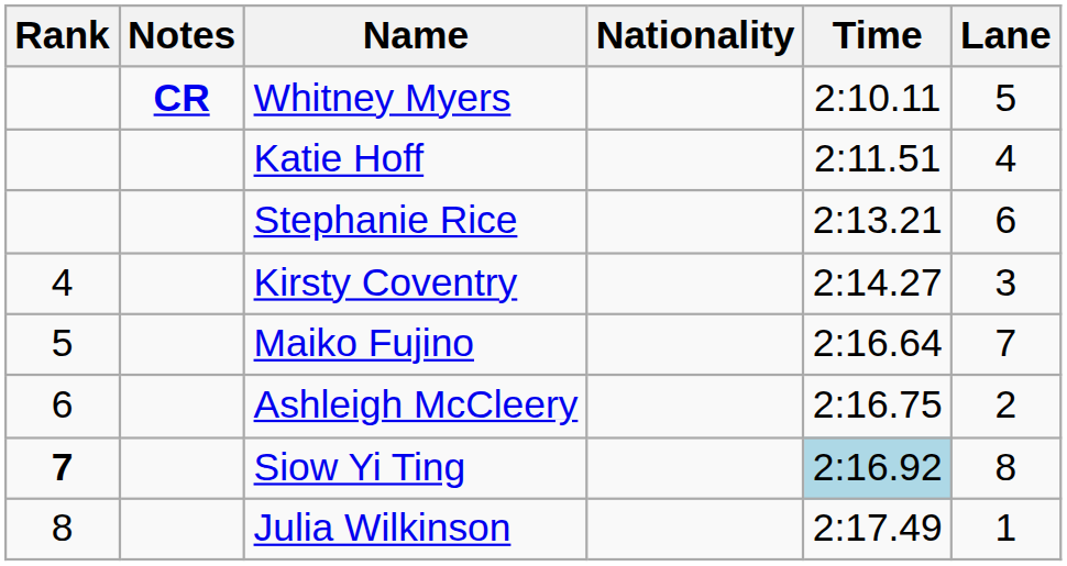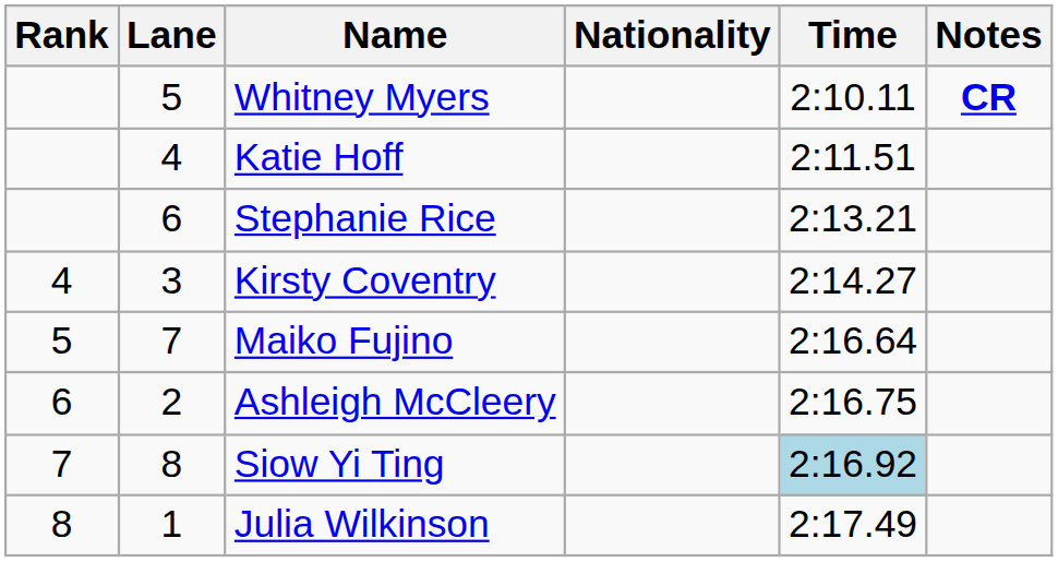columns swapped: Lane <-> Notes
Siow Yi Ting | Rank: bold -> normal
